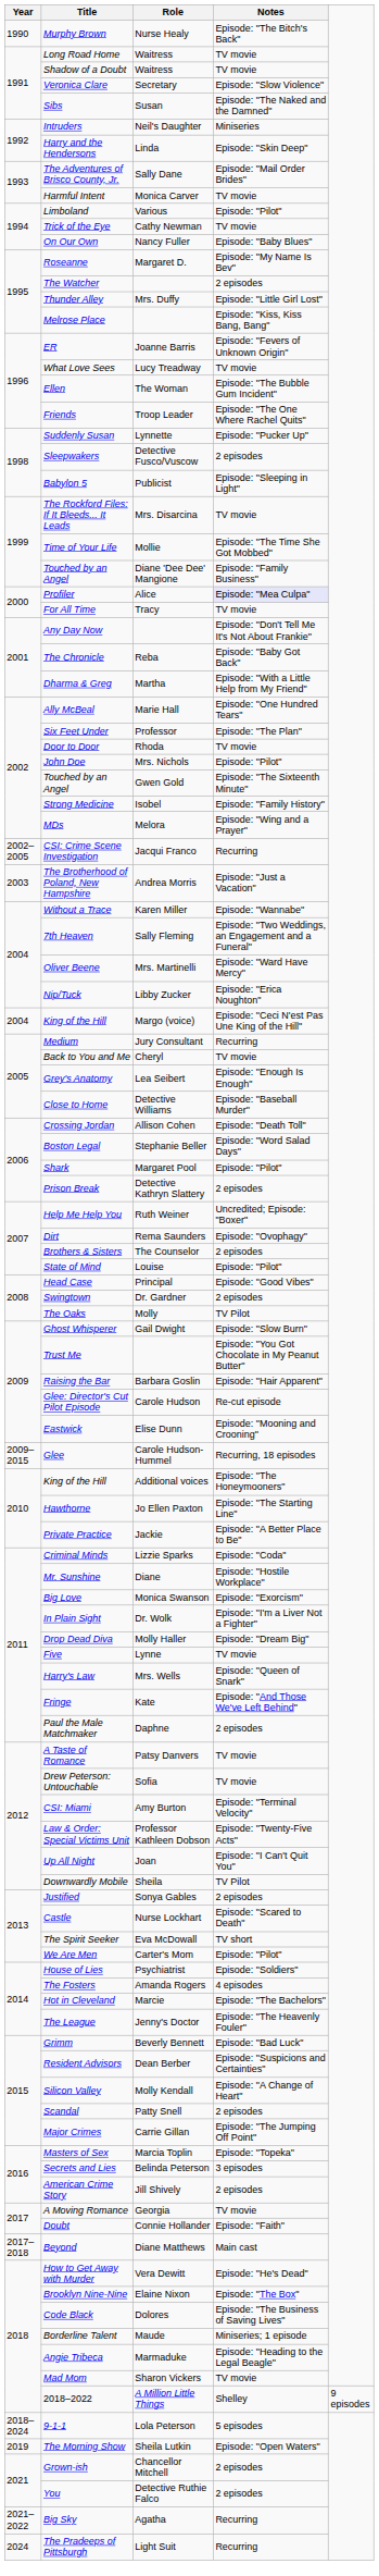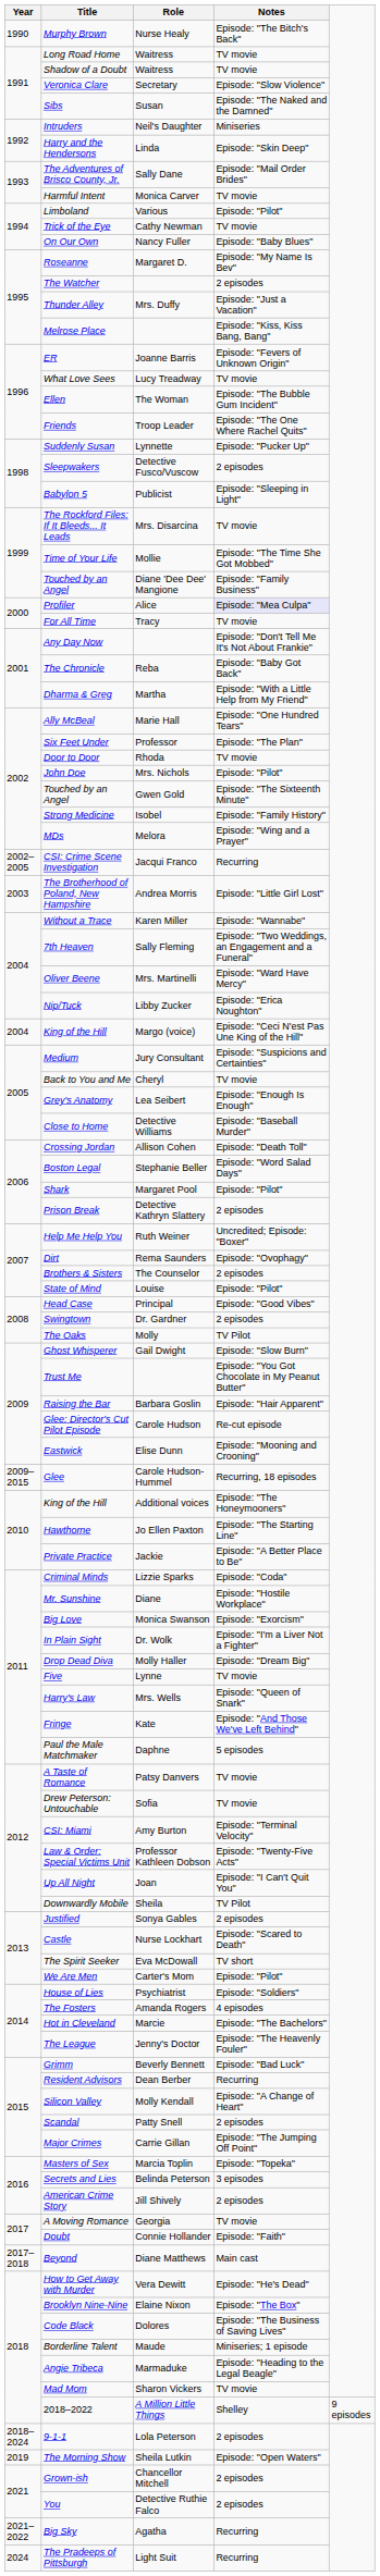Thunder Alley | Notes: Episode: "Little Girl Lost" -> Episode: "Just a Vacation"
The Brotherhood of Poland, New Hampshire | Notes: Episode: "Just a Vacation" -> Episode: "Little Girl Lost"
Medium | Notes: Recurring -> Episode: "Suspicions and Certainties"
Paul the Male Matchmaker | Notes: 2 episodes -> 5 episodes
Resident Advisors | Notes: Episode: "Suspicions and Certainties" -> Recurring
9-1-1 | Notes: 5 episodes -> 2 episodes
